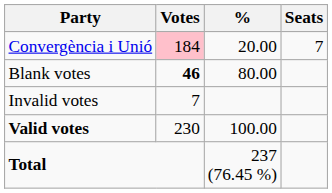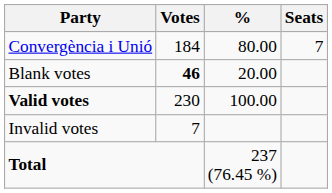Convergència i Unió | Votes: pink background -> no background
Convergència i Unió | %: 20.00 -> 80.00
Blank votes | %: 80.00 -> 20.00
rows swapped: Valid votes <-> Invalid votes
